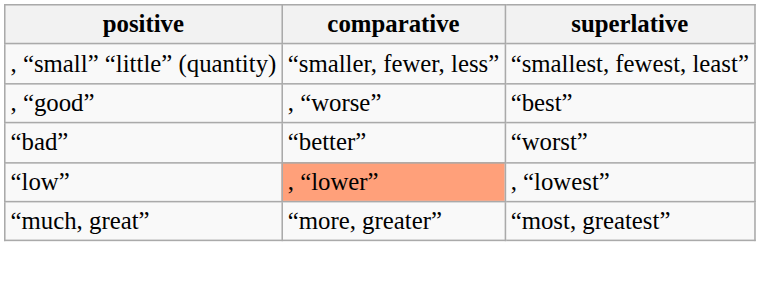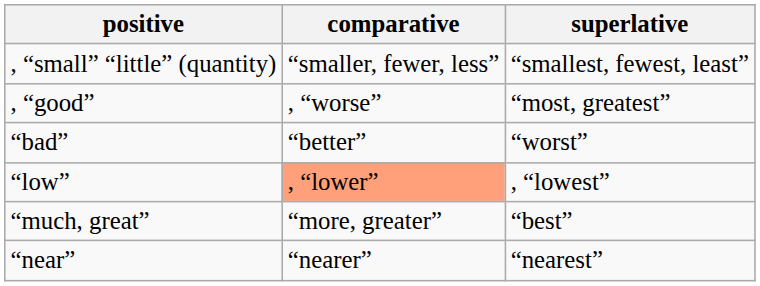, “good” | superlative: “best” -> “most, greatest”
“much, great” | superlative: “most, greatest” -> “best”
+ row: “near” | “nearer” | “nearest”
